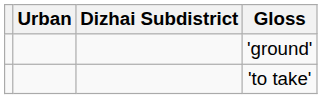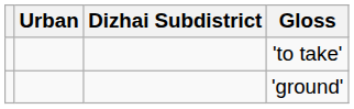rows swapped: 'to take' <-> 'ground'
